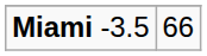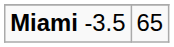Miami -3.5 | column 2: 66 -> 65
